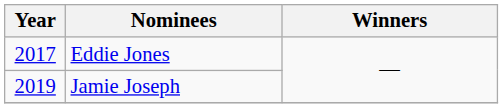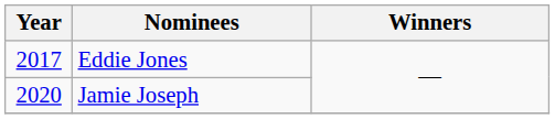Jamie Joseph | Year: 2019 -> 2020
